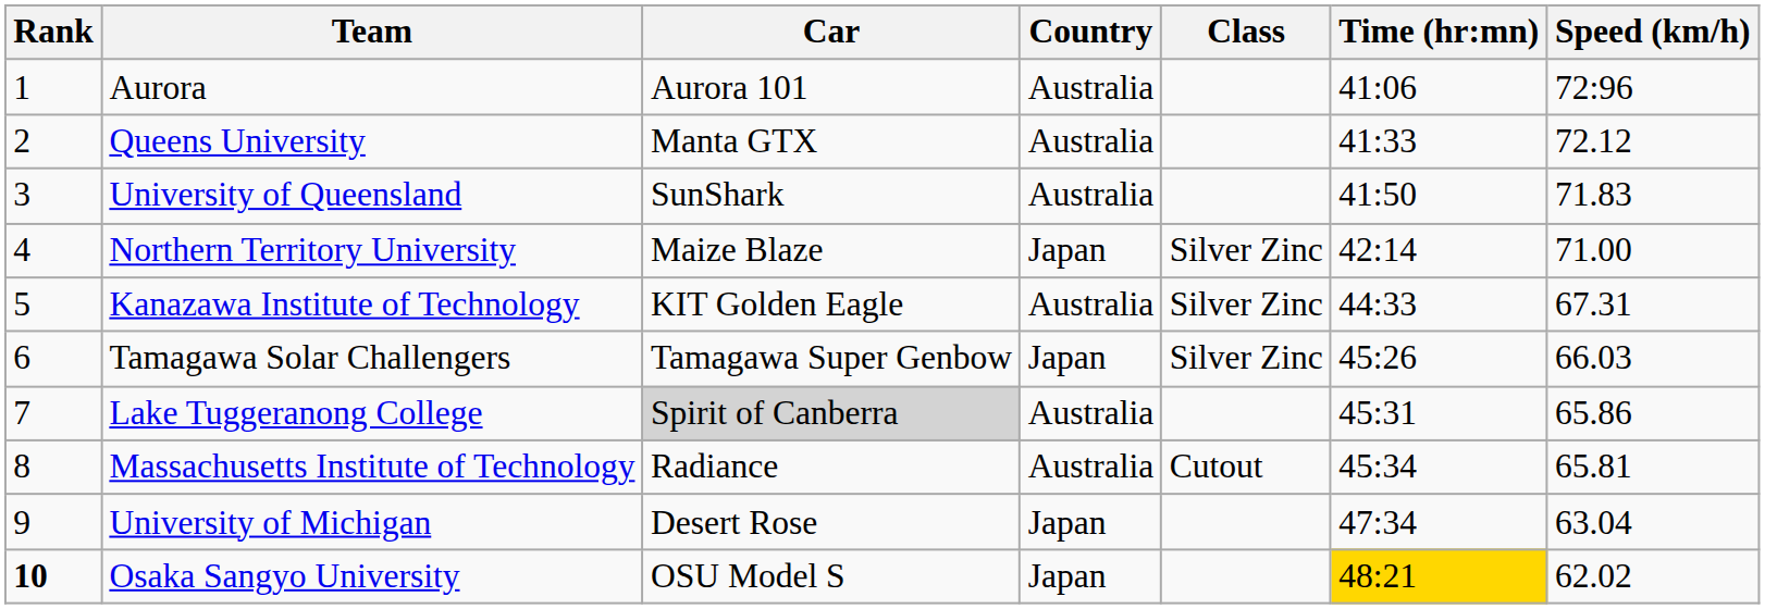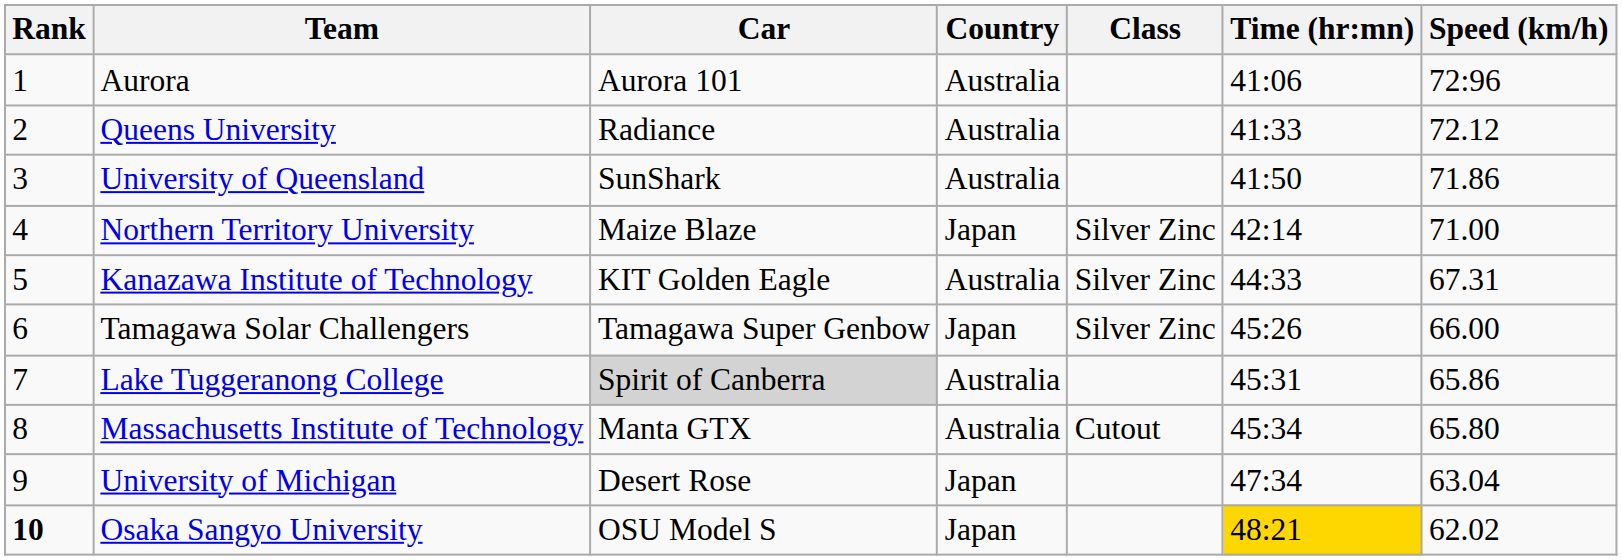Queens University | Car: Manta GTX -> Radiance
University of Queensland | Speed (km/h): 71.83 -> 71.86
Tamagawa Solar Challengers | Speed (km/h): 66.03 -> 66.00
Massachusetts Institute of Technology | Car: Radiance -> Manta GTX
Massachusetts Institute of Technology | Speed (km/h): 65.81 -> 65.80
